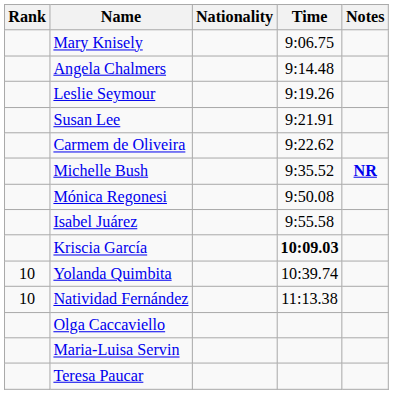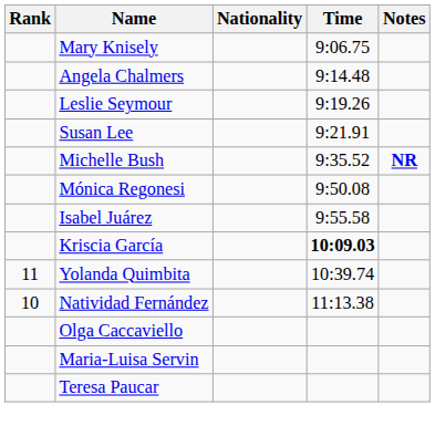- row: Carmem de Oliveira | 9:22.62
Yolanda Quimbita | Rank: 10 -> 11
